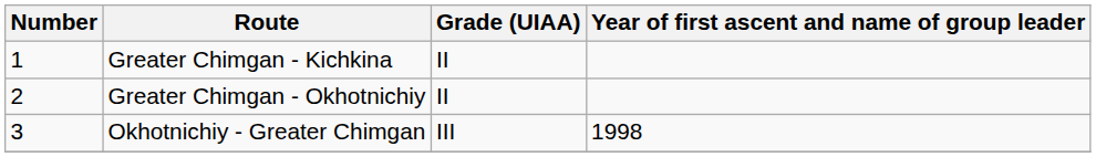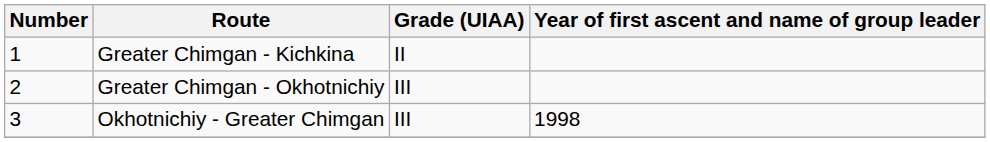Greater Chimgan - Okhotnichiy | Grade (UIAA): II -> III
